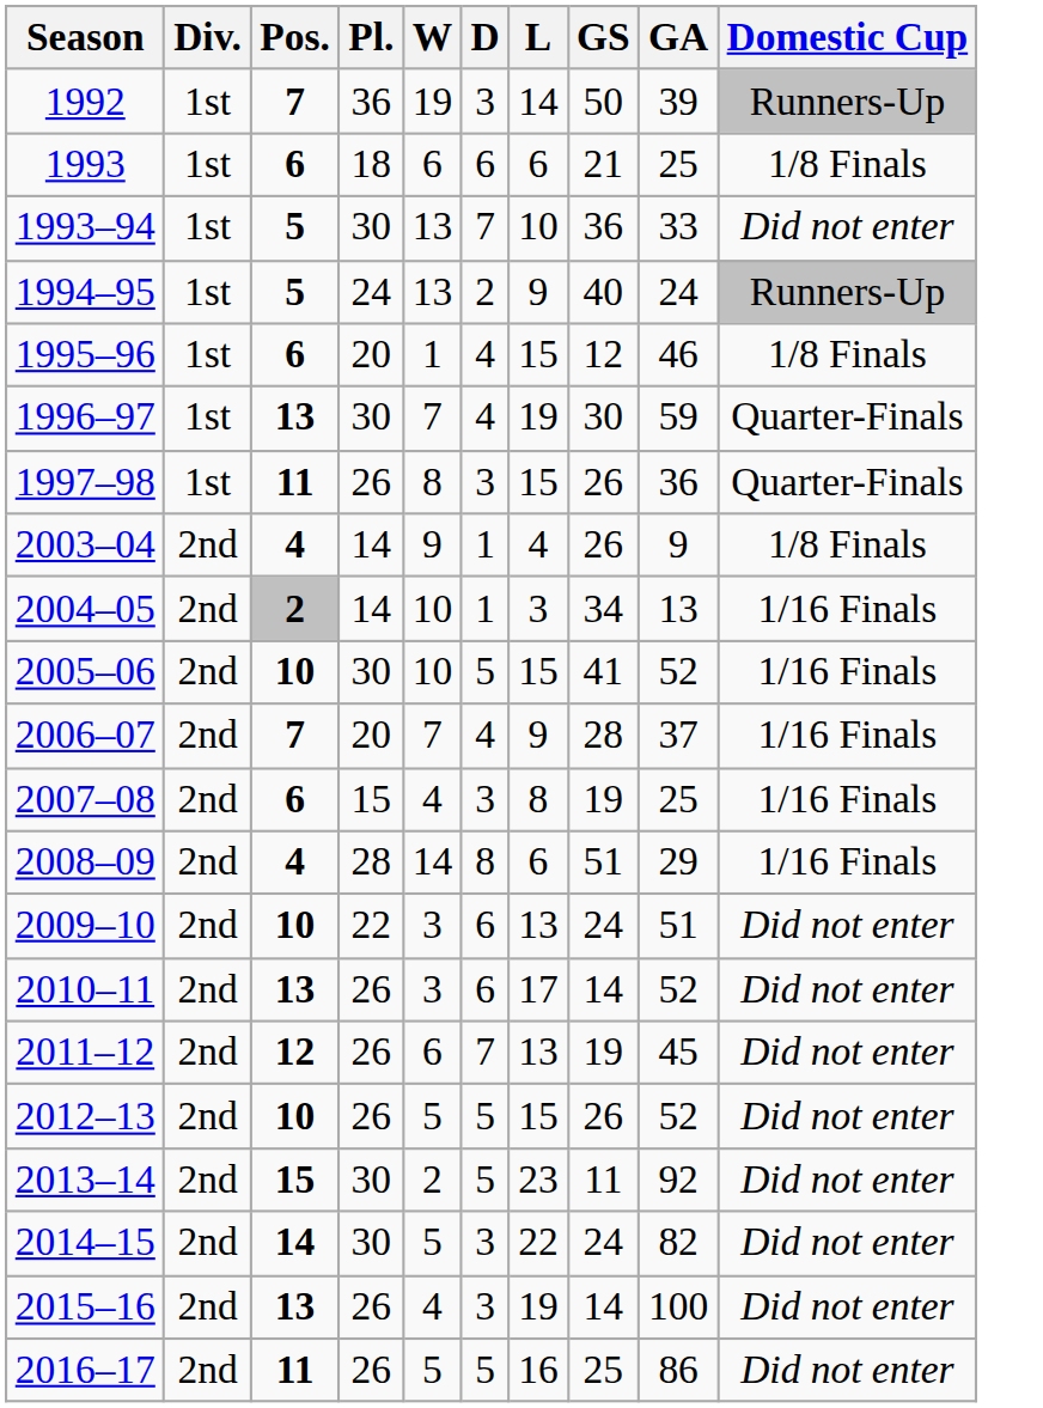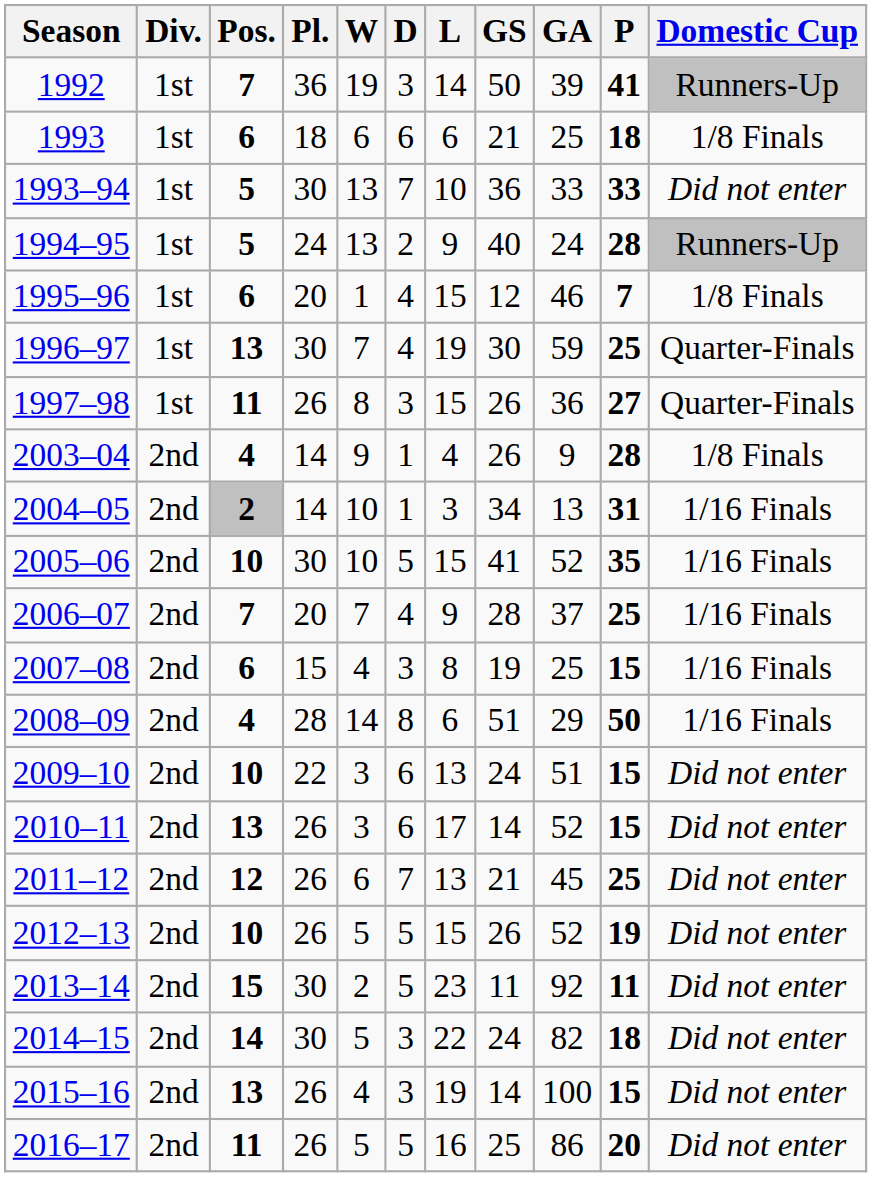+ column: P | 41 | 18 | 33 | 28 | 7 | 25 | 27 | 28 | 31 | 35 | 25 | 15 | 50 | 15 | 15 | 25 | 19 | 11 | 18 | 15 | 20
2011–12 | GS: 19 -> 21
